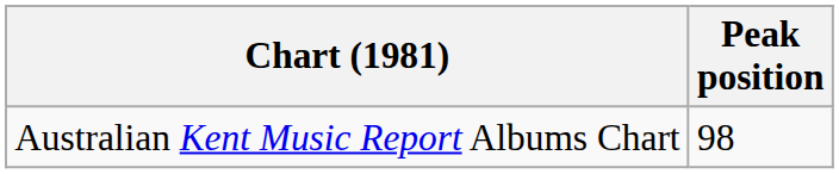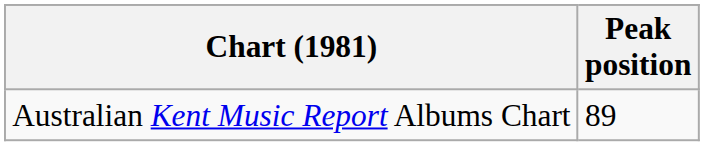Australian Kent Music Report Albums Chart | Peak position: 98 -> 89
